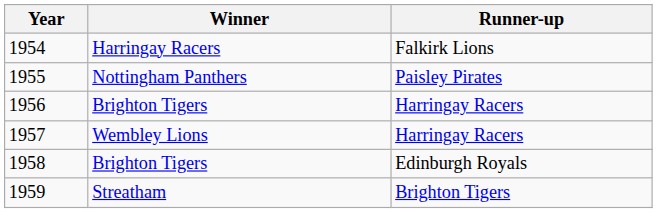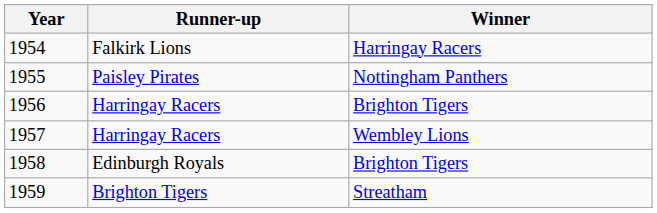columns swapped: Winner <-> Runner-up
